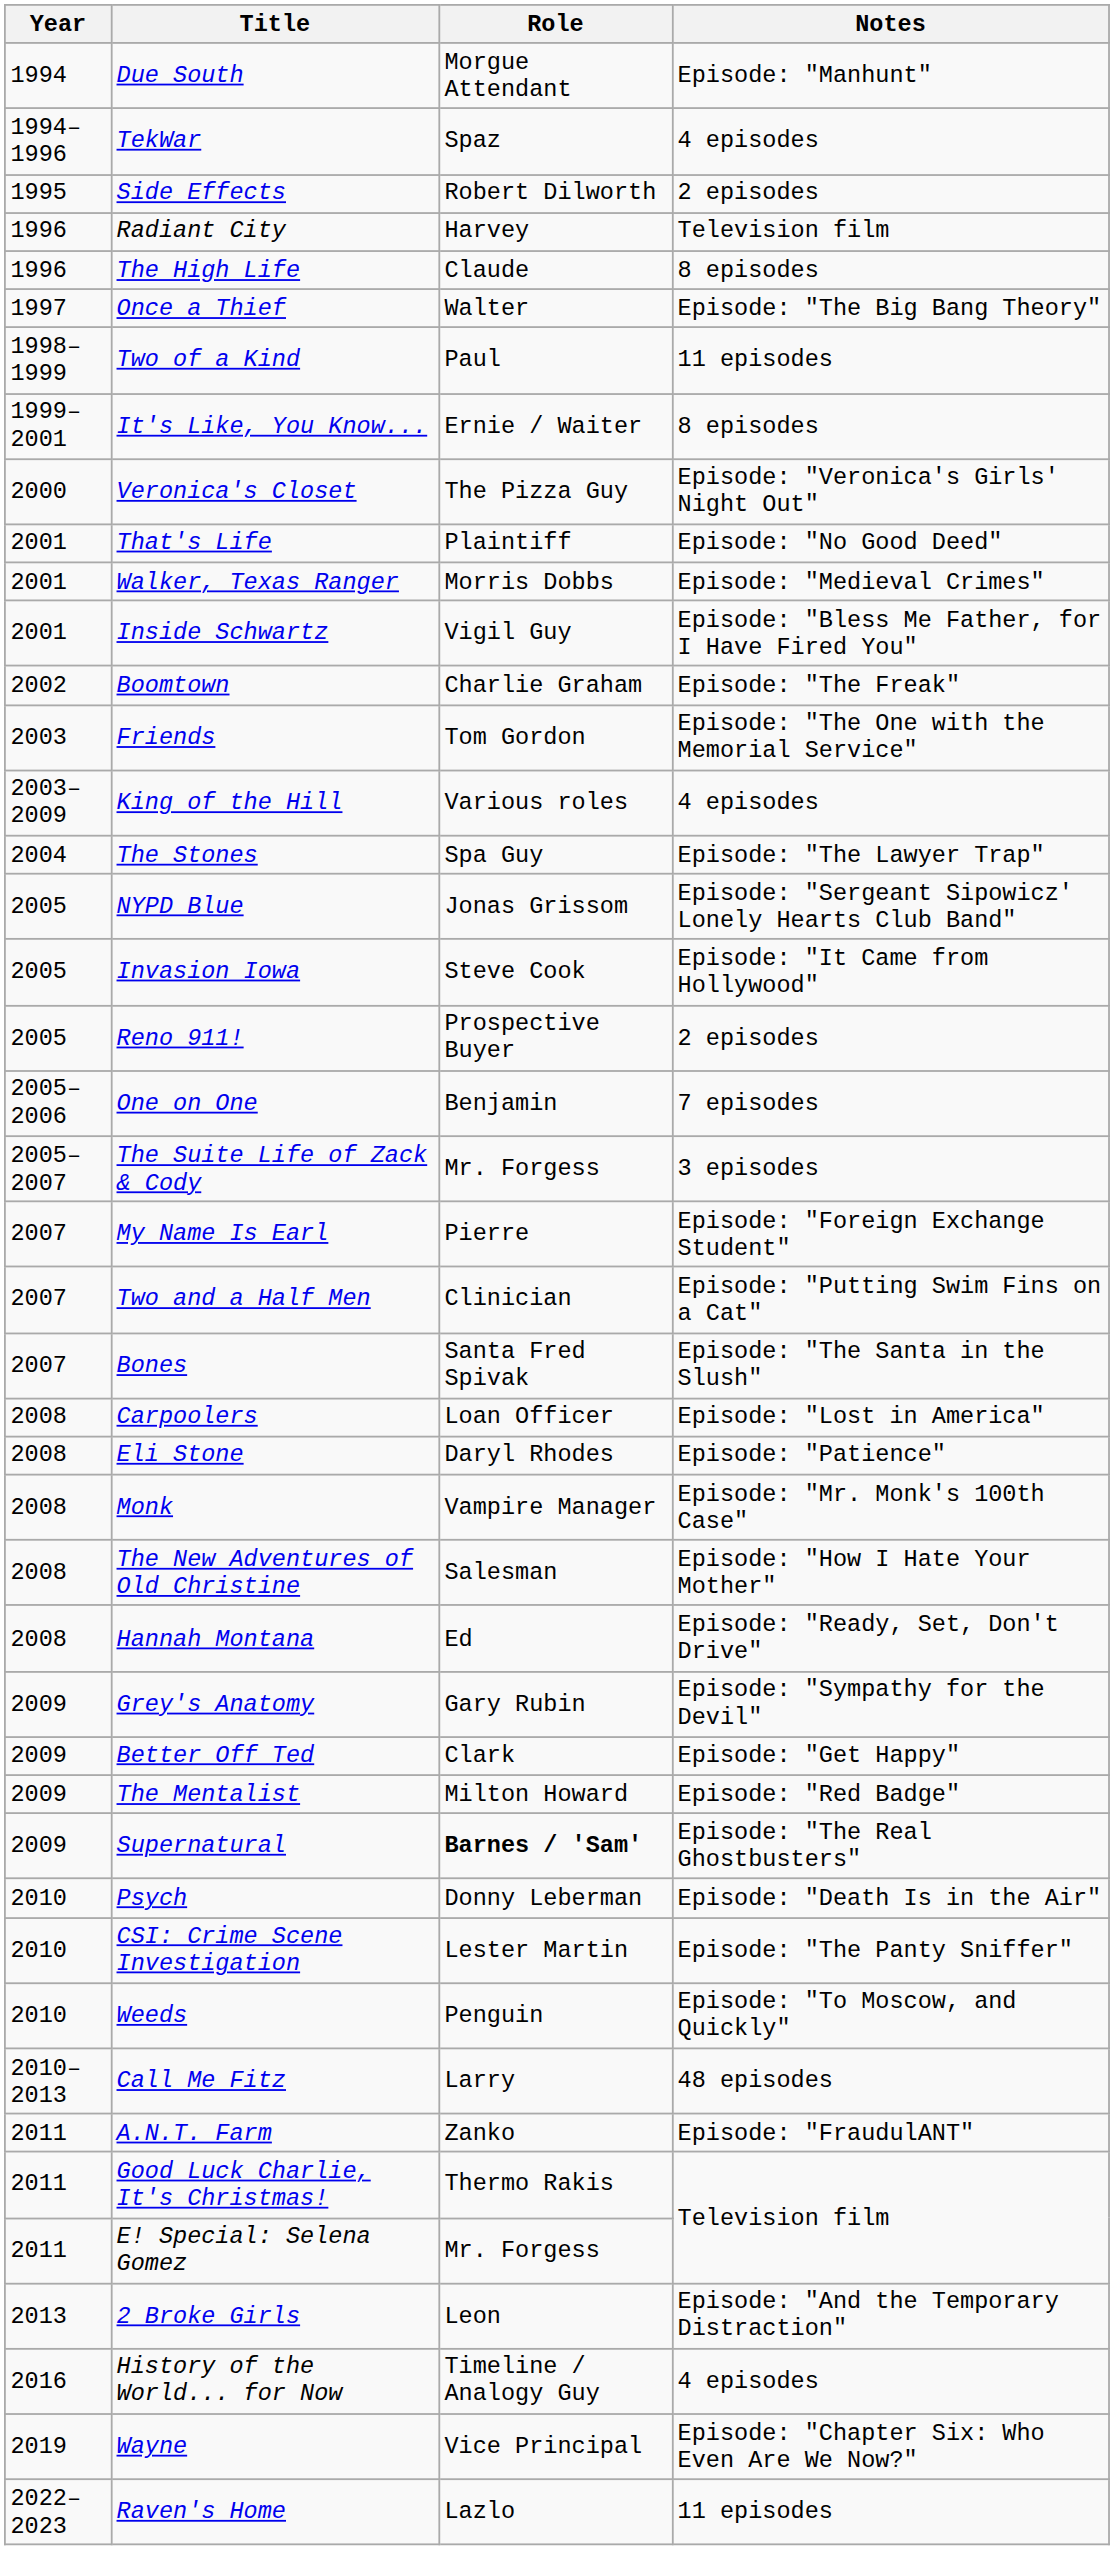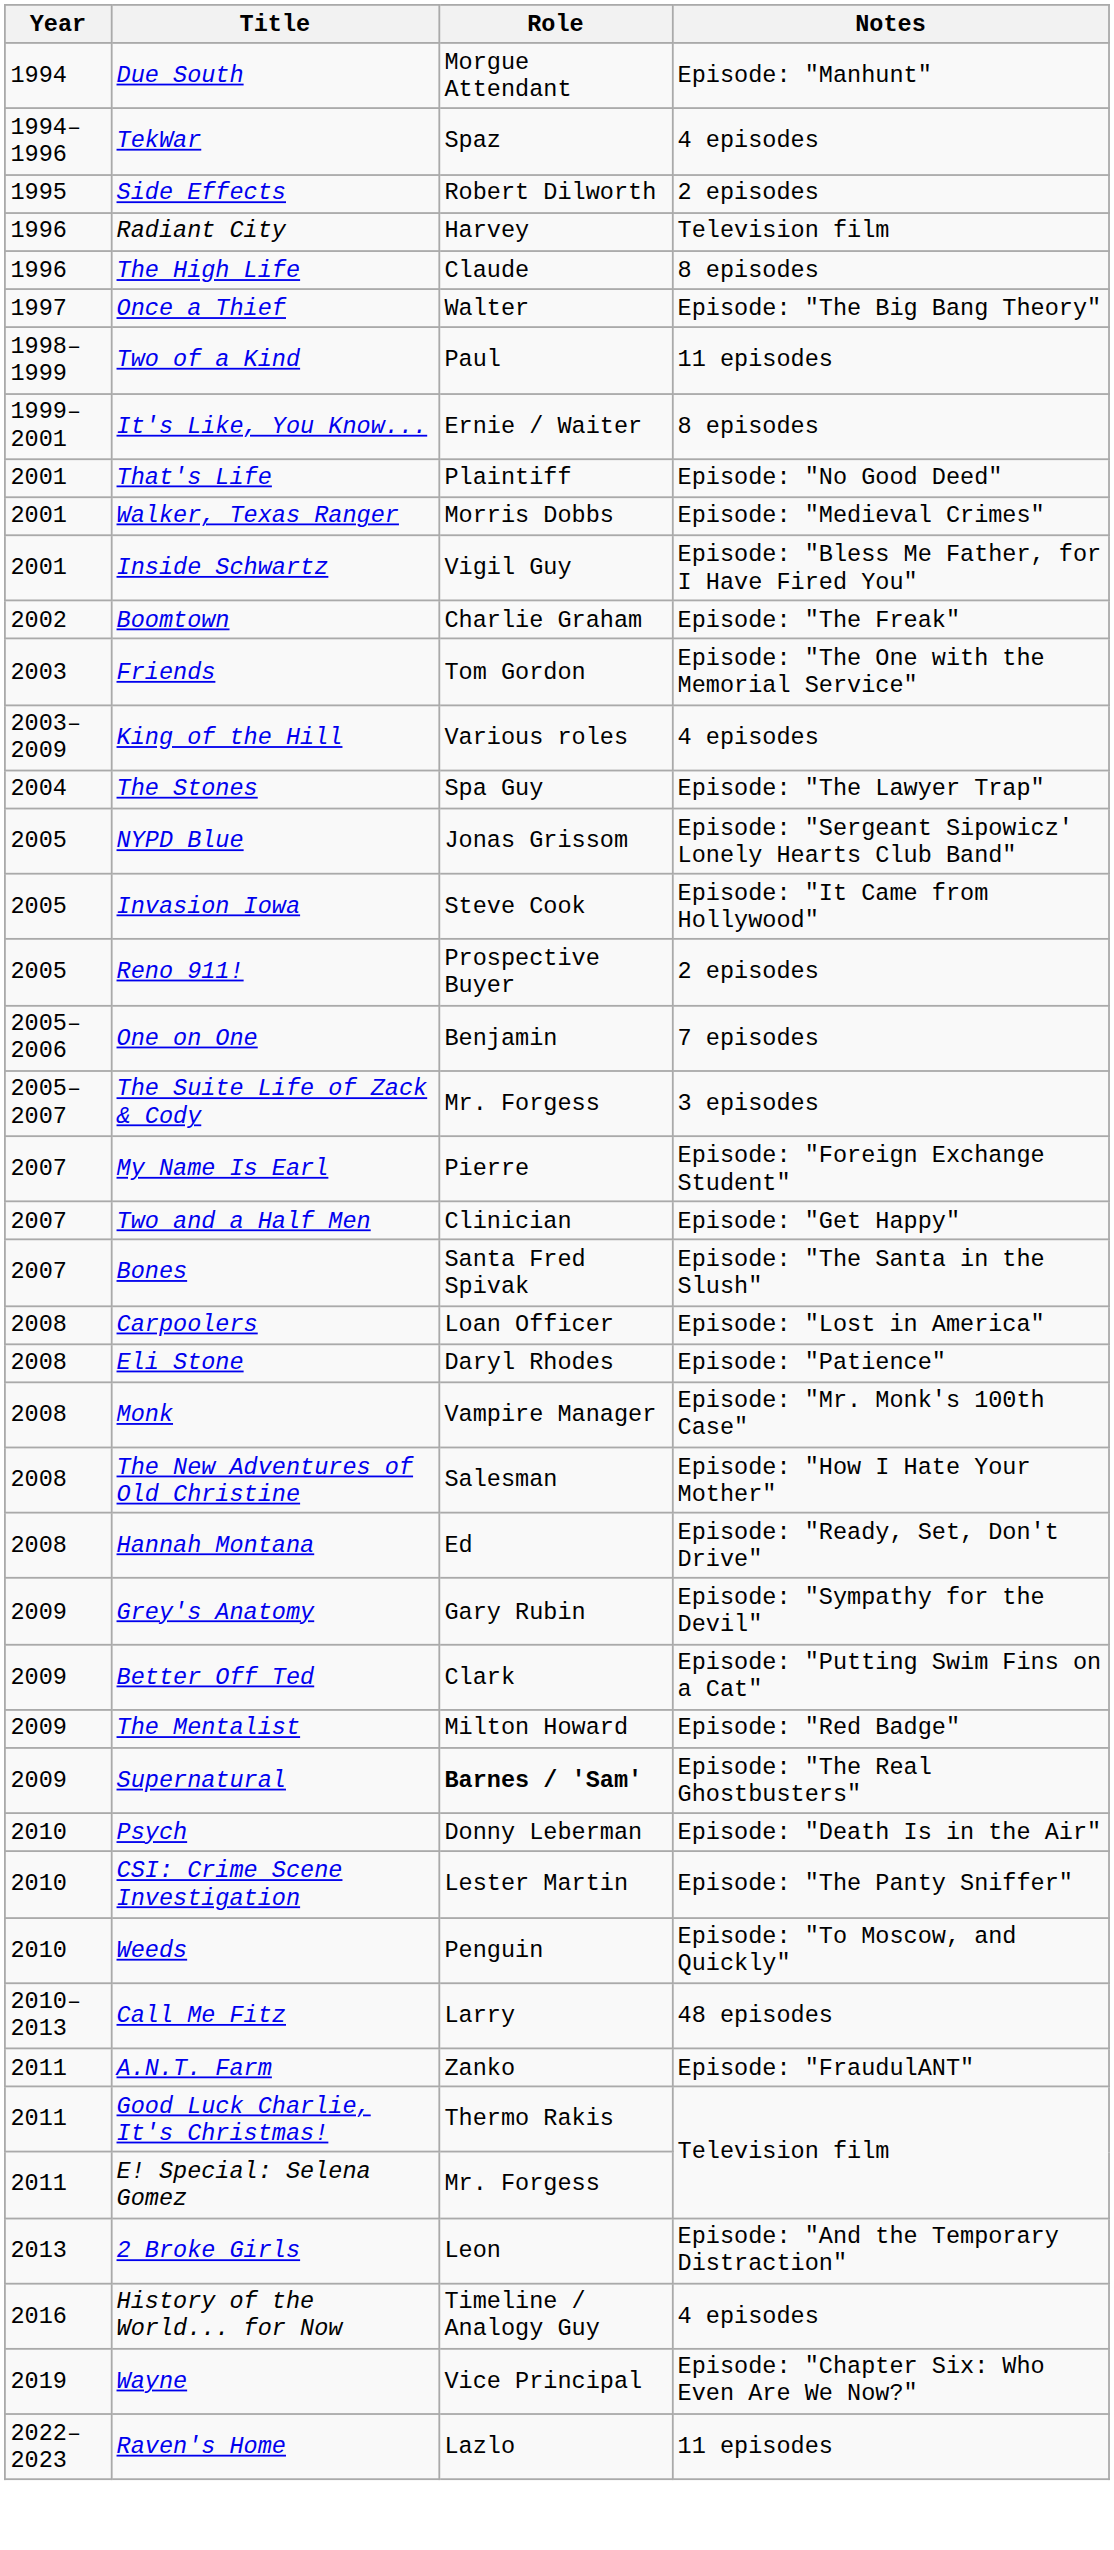- row: 2000 | Veronica's Closet | The Pizza Guy | Episode: "Veronica's Girls' Night Out"
Two and a Half Men | Notes: Episode: "Putting Swim Fins on a Cat" -> Episode: "Get Happy"
Better Off Ted | Notes: Episode: "Get Happy" -> Episode: "Putting Swim Fins on a Cat"
